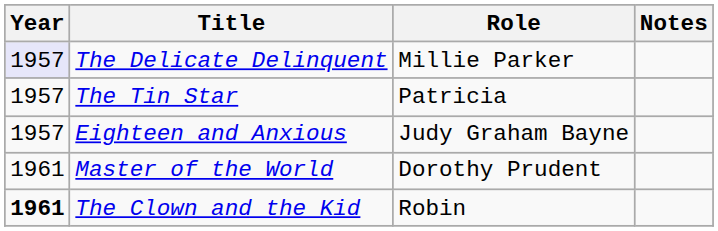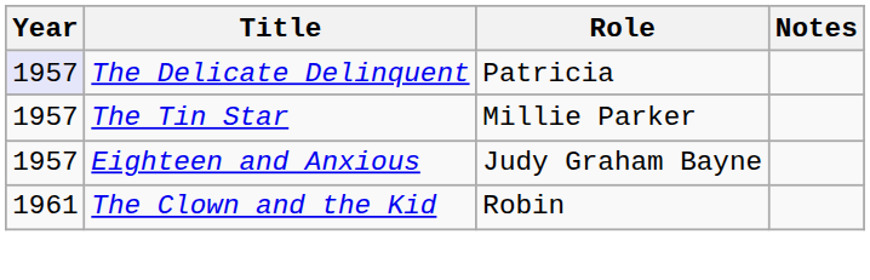The Delicate Delinquent | Role: Millie Parker -> Patricia
The Tin Star | Role: Patricia -> Millie Parker
- row: 1961 | Master of the World | Dorothy Prudent
The Clown and the Kid | Year: bold -> normal
